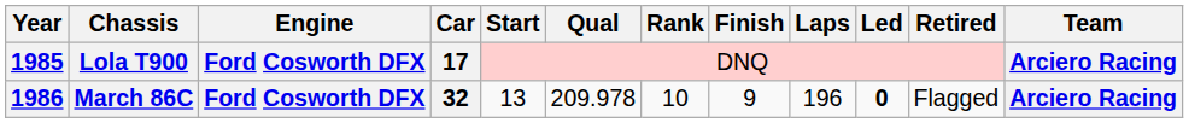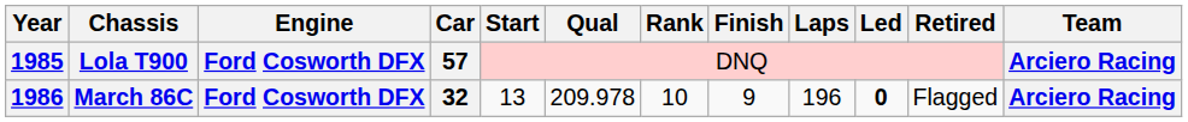Lola T900 | Car: 17 -> 57
